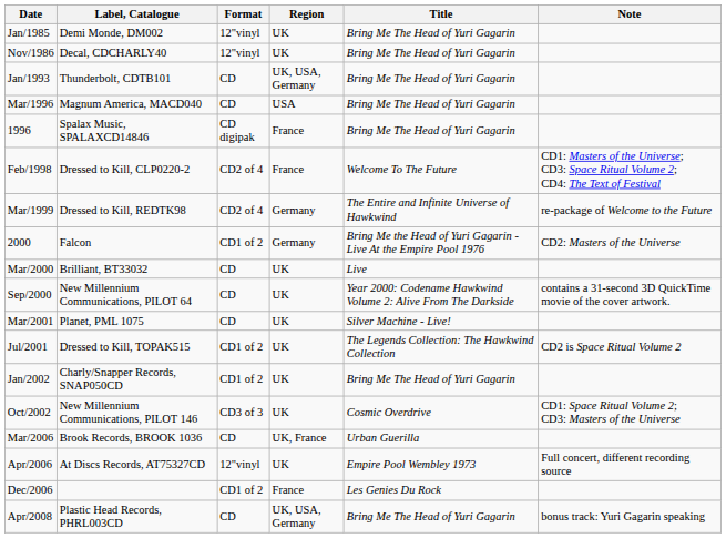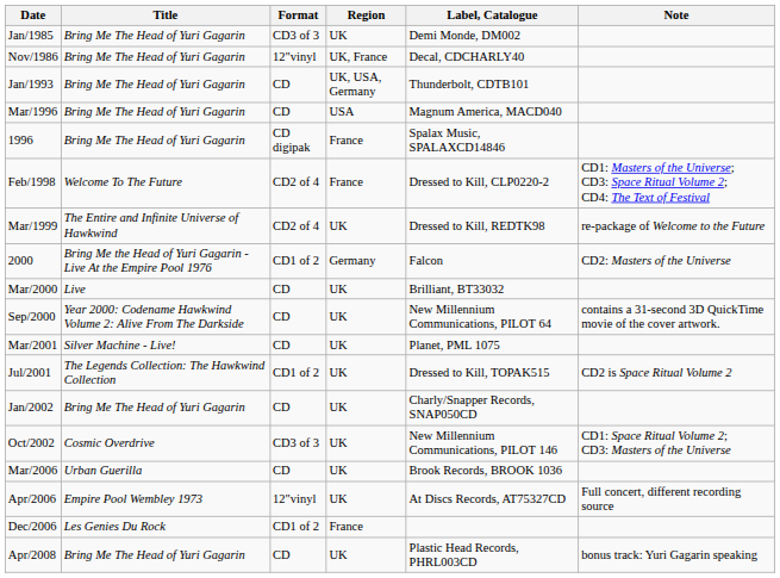columns swapped: Title <-> Label, Catalogue
Jan/1985 | Format: 12"vinyl -> CD3 of 3
Nov/1986 | Region: UK -> UK, France
Mar/1999 | Region: Germany -> UK
Jan/2002 | Format: CD1 of 2 -> CD
Mar/2006 | Region: UK, France -> UK
Apr/2008 | Region: UK, USA, Germany -> UK
